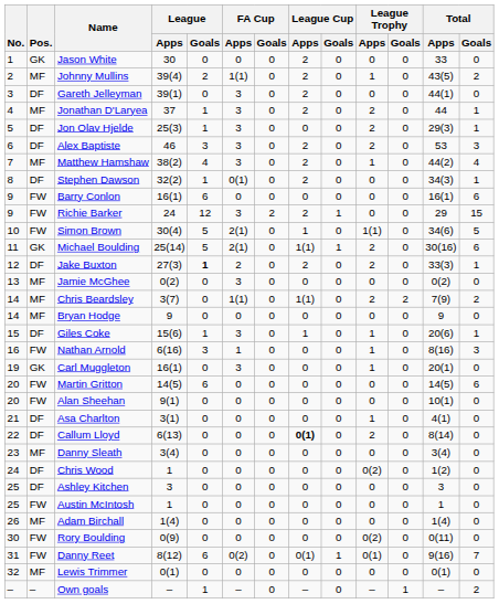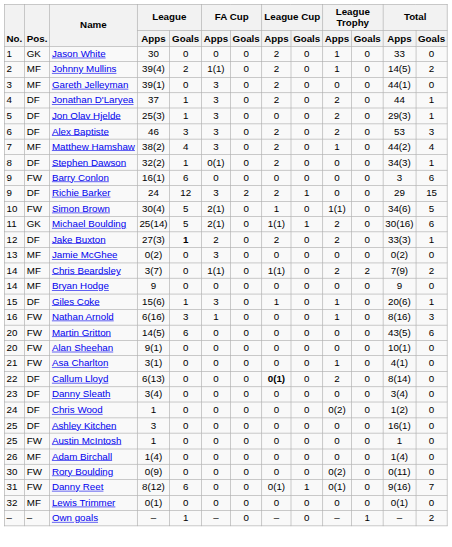Jason White | League Trophy / Apps: 0 -> 1
Johnny Mullins | Total / Apps: 43(5) -> 14(5)
Gareth Jelleyman | Pos.: DF -> MF
Jonathan D'Laryea | Pos.: MF -> DF
Barry Conlon | Total / Apps: 16(1) -> 3
Richie Barker | Pos.: FW -> DF
- row: 19 | GK | Carl Muggleton | 16(1) | 0 | 3 | 0 | 0 | 0 | 1 | 0 | 20(1) | 0
Martin Gritton | Total / Apps: 14(5) -> 43(5)
Asa Charlton | Pos.: DF -> FW
Danny Sleath | Pos.: MF -> DF
Ashley Kitchen | Total / Apps: 3 -> 16(1)
Danny Reet | FA Cup / Apps: 0(2) -> 0
